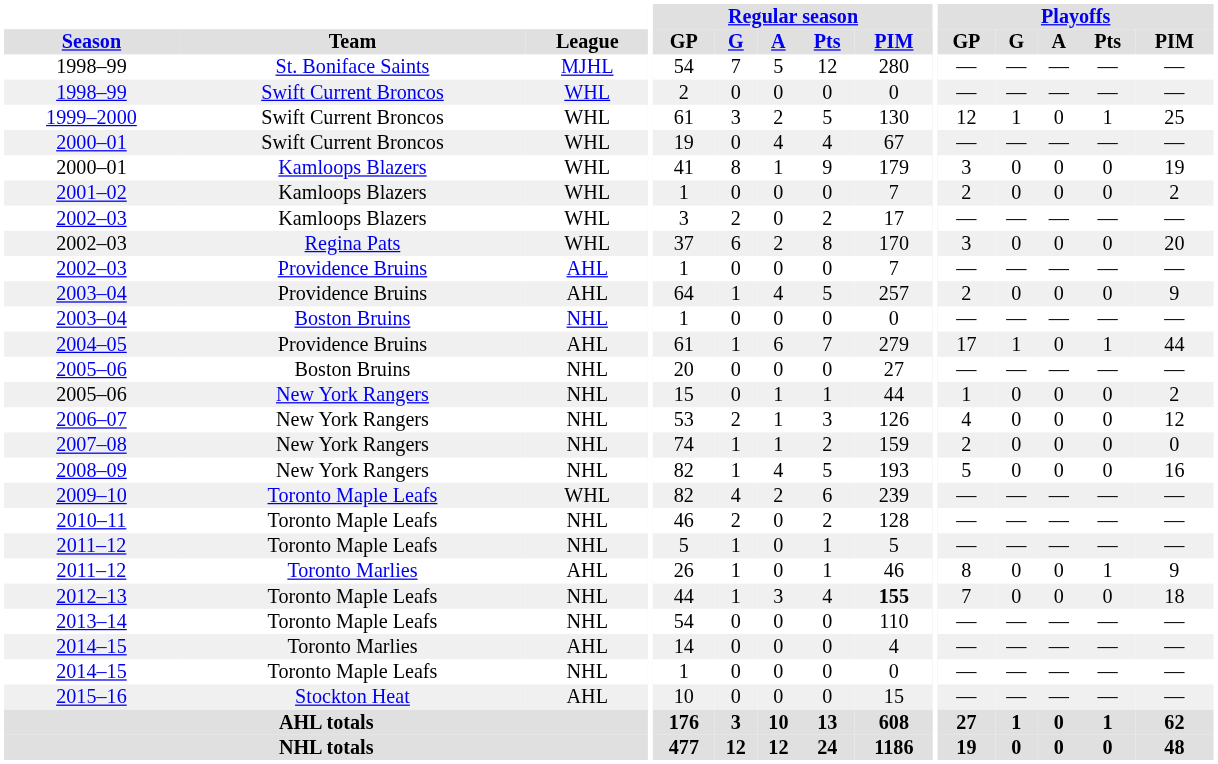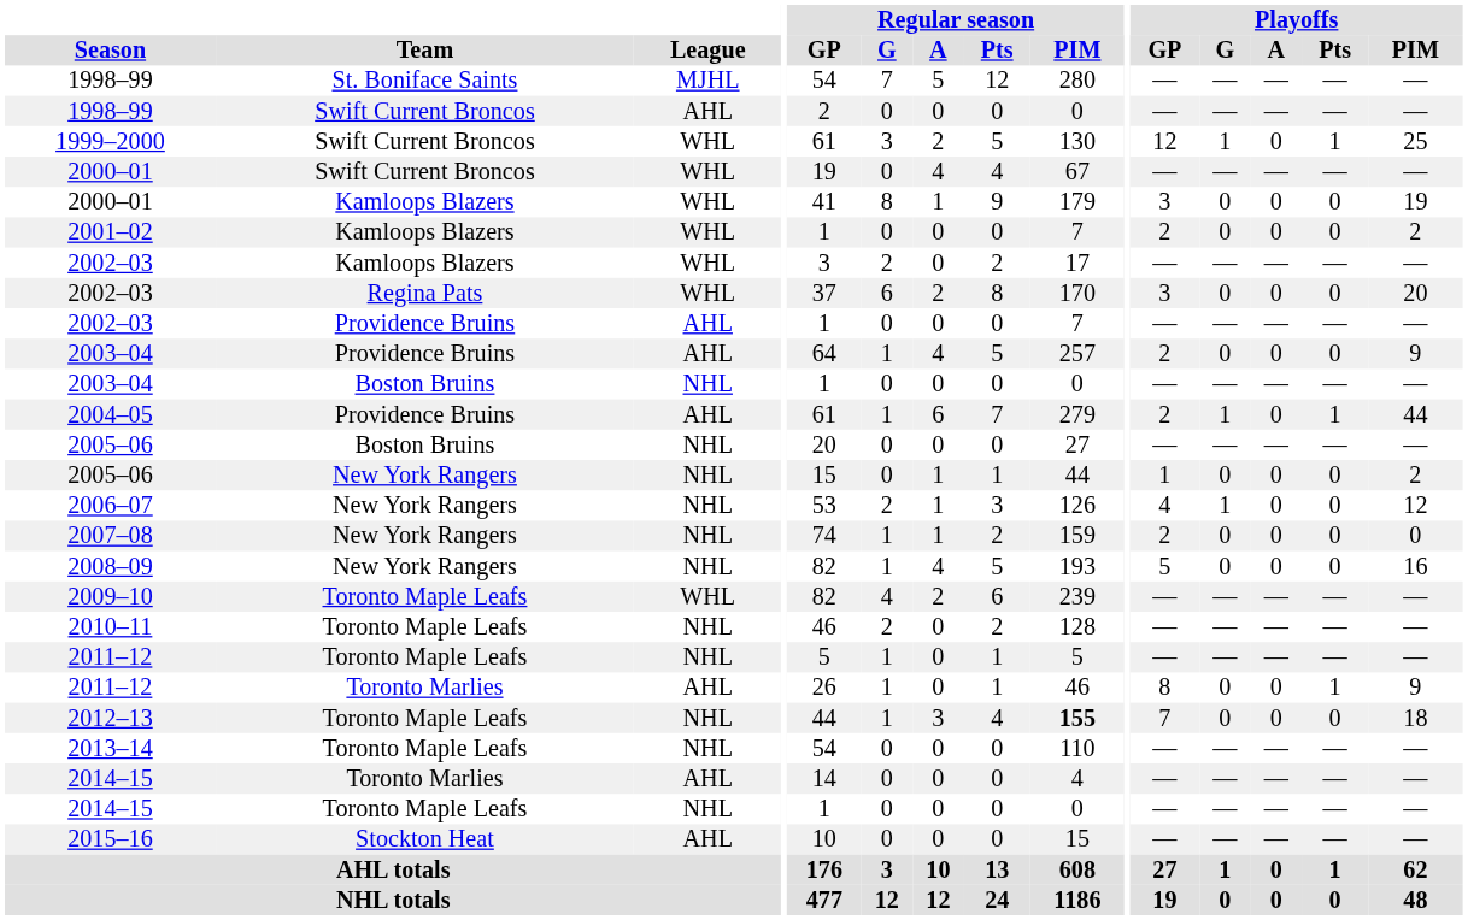1998–99 / Swift Current Broncos | League: WHL -> AHL
2004–05 | Playoffs / GP: 17 -> 2
2006–07 | Playoffs / G: 0 -> 1
